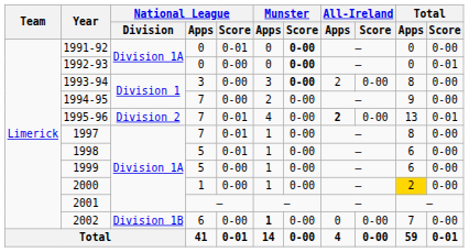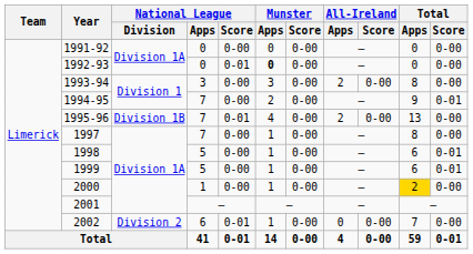1991-92 | National League / Score: 0-01 -> 0-00
1991-92 | Munster / Score: bold -> normal
1992-93 | National League / Score: 0-00 -> 0-01
1992-93 | Munster / Apps: normal -> bold
1992-93 | Munster / Score: bold -> normal
1992-93 | Total / Score: 0-01 -> 0-00
1993-94 | Munster / Score: bold -> normal
1994-95 | Total / Score: 0-00 -> 0-01
1995-96 | National League / Division: Division 2 -> Division 1B
1995-96 | All-Ireland / Apps: bold -> normal
1995-96 | Total / Score: 0-01 -> 0-00
1997 | National League / Score: 0-01 -> 0-00
1998 | National League / Score: 0-01 -> 0-00
1998 | Total / Score: 0-00 -> 0-01
1999 | Total / Score: 0-00 -> 0-01
2002 | National League / Division: Division 1B -> Division 2
2002 | National League / Score: 0-00 -> 0-01
2002 | Munster / Apps: bold -> normal
